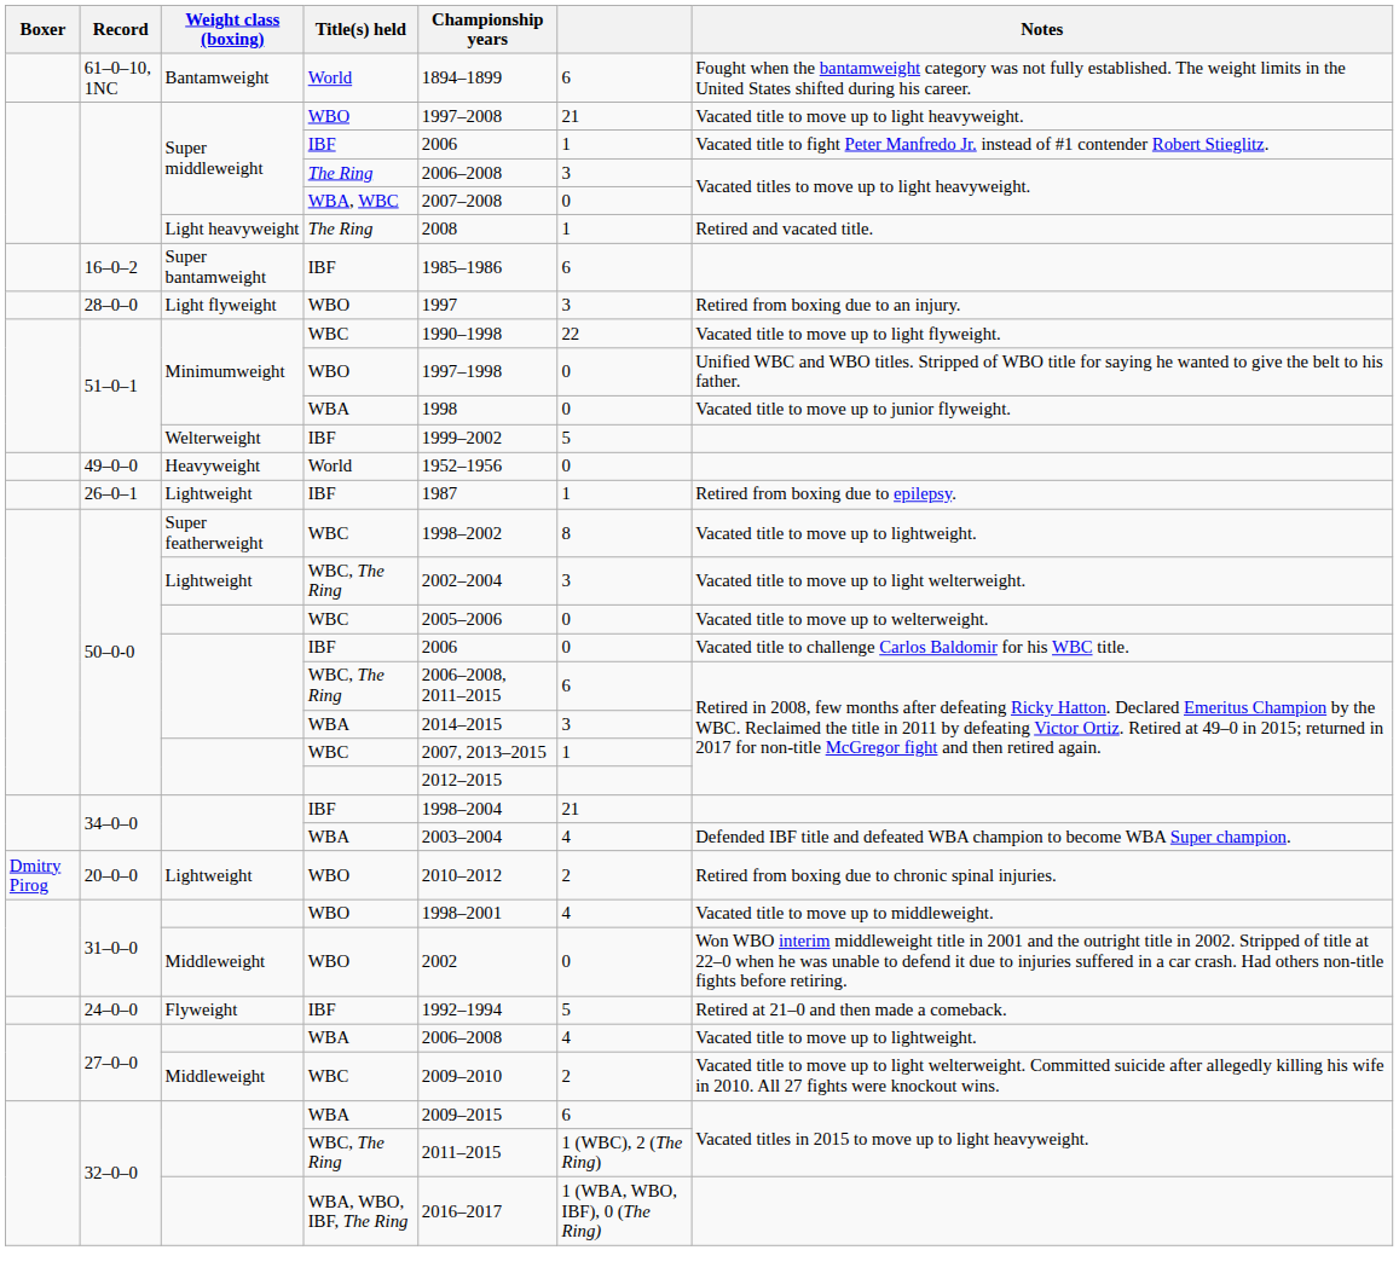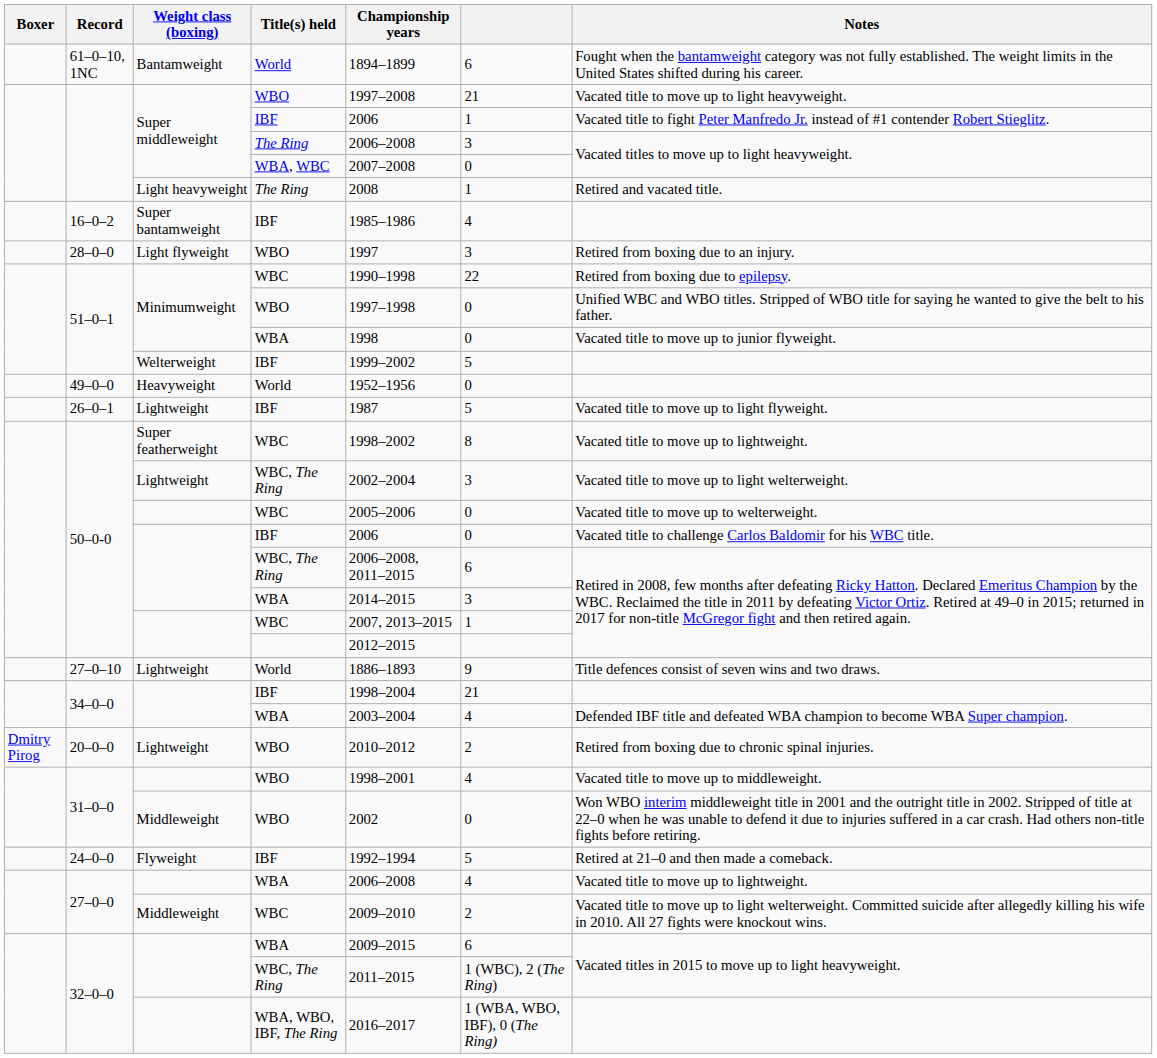16–0–2 | column 6: 6 -> 4
51–0–1 / WBC | Notes: Vacated title to move up to light flyweight. -> Retired from boxing due to epilepsy.
26–0–1 | column 6: 1 -> 5
26–0–1 | Notes: Retired from boxing due to epilepsy. -> Vacated title to move up to light flyweight.
+ row: 27–0–10 | Lightweight | World | 1886–1893 | 9 | Title defences consist of seven wins and two draws.
